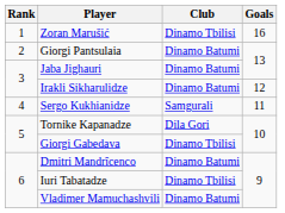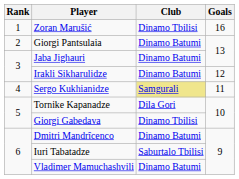Sergo Kukhianidze | Club: no background -> khaki background
Iuri Tabatadze | Club: Dinamo Tbilisi -> Saburtalo Tbilisi
